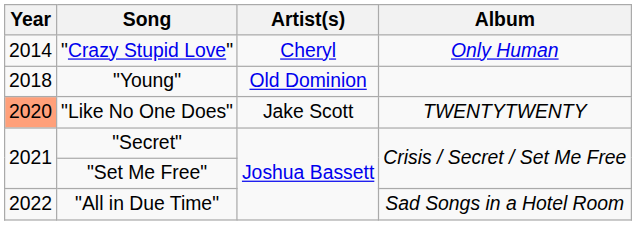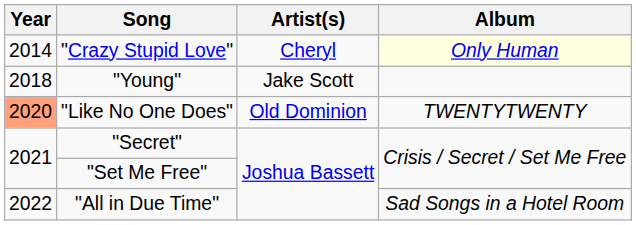"Crazy Stupid Love" | Album: no background -> lightyellow background
"Young" | Artist(s): Old Dominion -> Jake Scott
"Like No One Does" | Artist(s): Jake Scott -> Old Dominion
